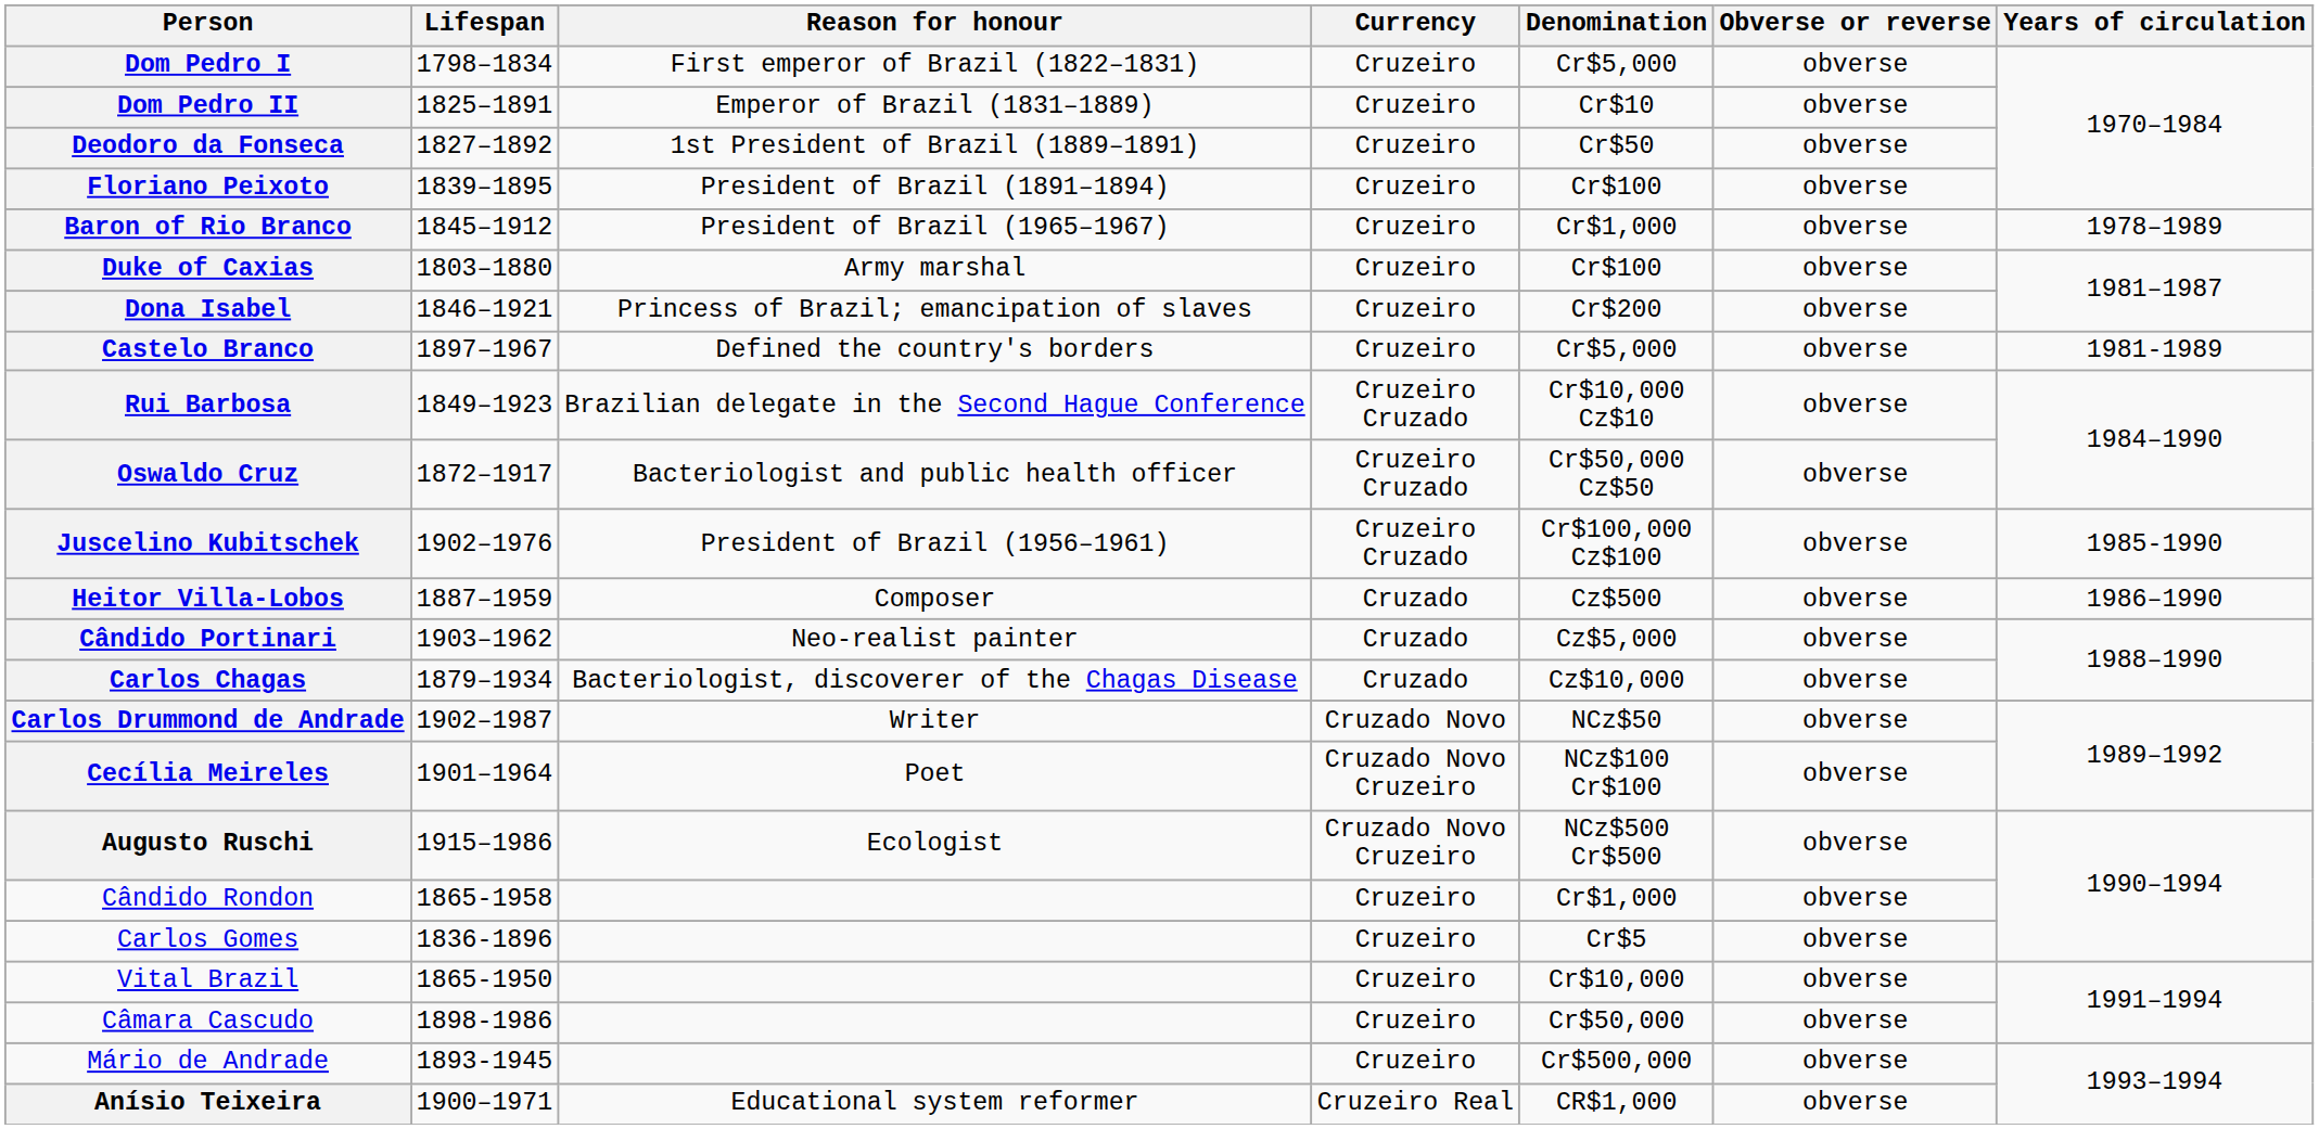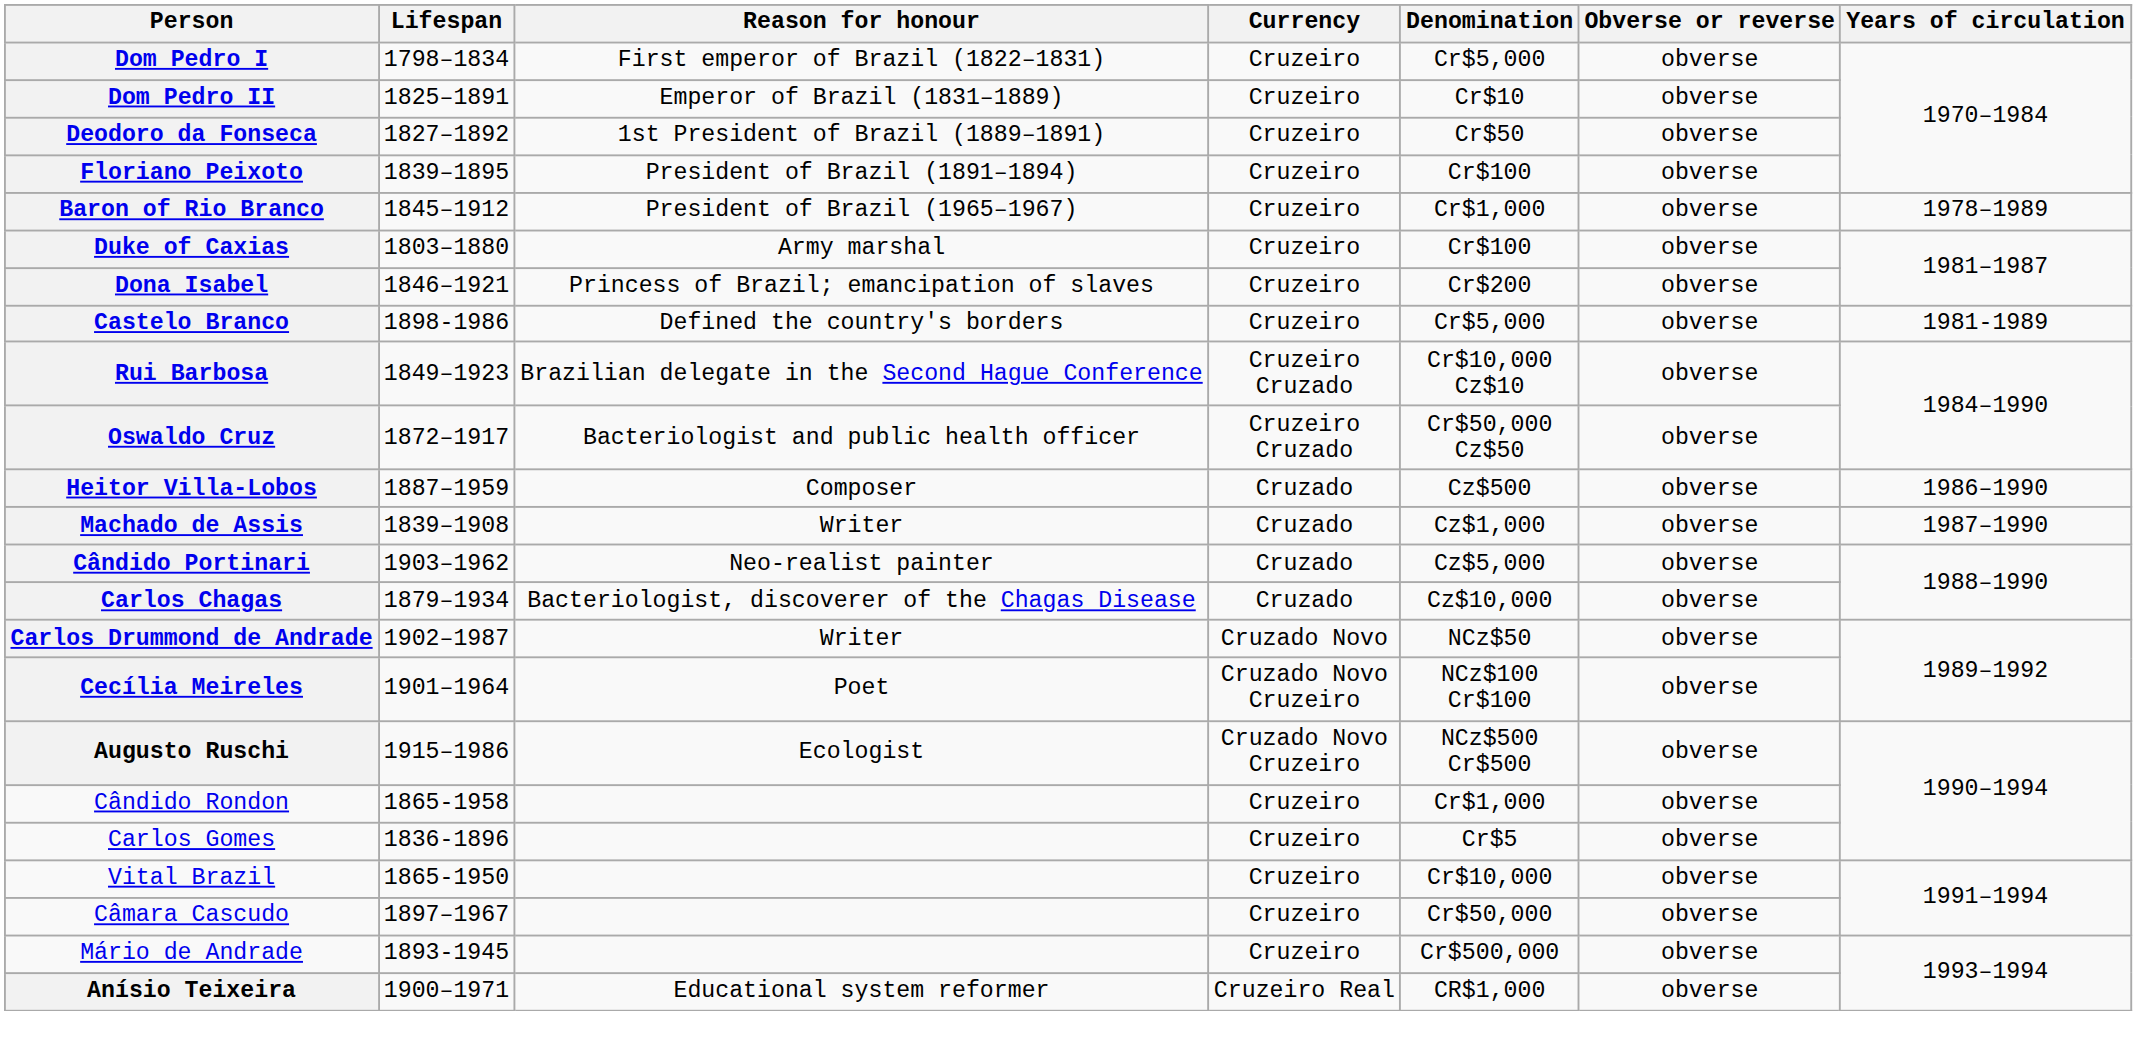Castelo Branco | Lifespan: 1897–1967 -> 1898-1986
- row: Juscelino Kubitschek | 1902–1976 | President of Brazil (1956–1961) | Cruzeiro Cruzado | Cr$100,000 Cz$100 | obverse | 1985-1990
+ row: Machado de Assis | 1839–1908 | Writer | Cruzado | Cz$1,000 | obverse | 1987–1990
Câmara Cascudo | Lifespan: 1898-1986 -> 1897–1967
